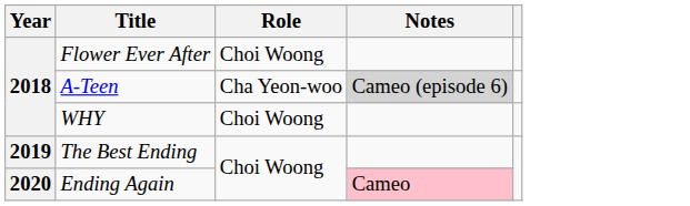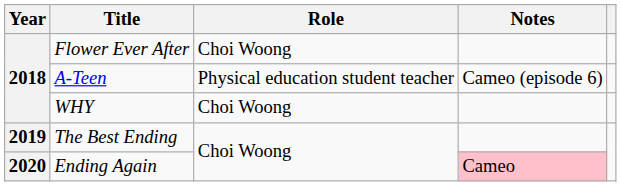A-Teen | Role: Cha Yeon-woo -> Physical education student teacher
A-Teen | Notes: lightgrey background -> no background
